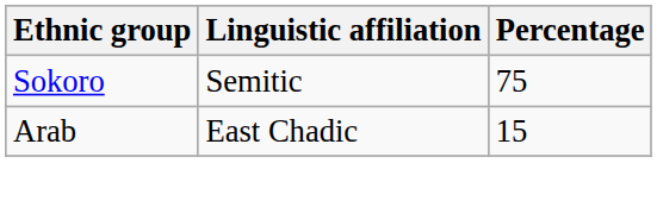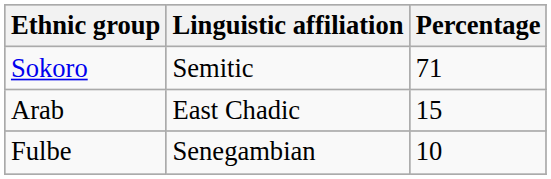Sokoro | Percentage: 75 -> 71
+ row: Fulbe | Senegambian | 10
